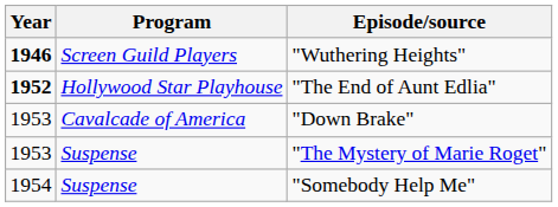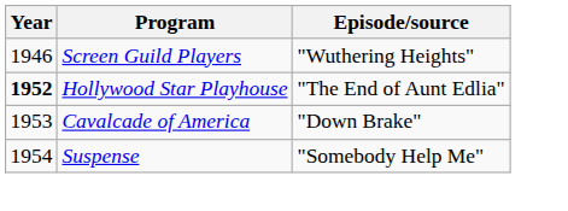"Wuthering Heights" | Year: bold -> normal
- row: 1953 | Suspense | "The Mystery of Marie Roget"
